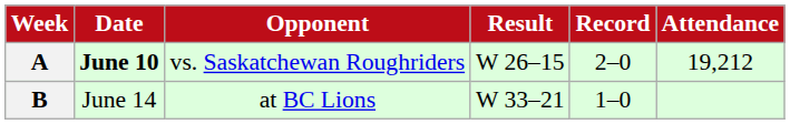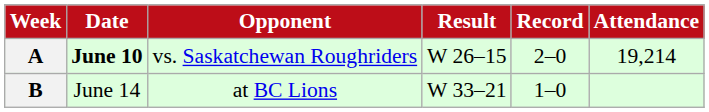A | Attendance: 19,212 -> 19,214
